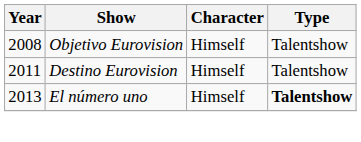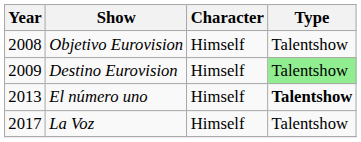Destino Eurovision | Year: 2011 -> 2009
Destino Eurovision | Type: no background -> lightgreen background
+ row: 2017 | La Voz | Himself | Talentshow
